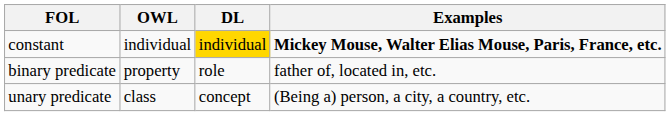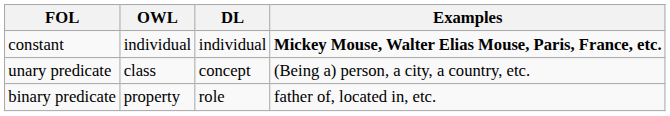constant | DL: gold background -> no background
rows swapped: unary predicate <-> binary predicate
